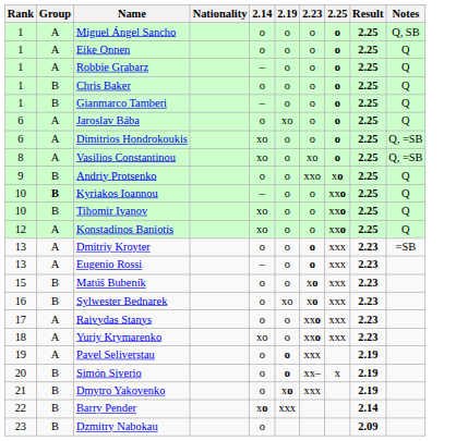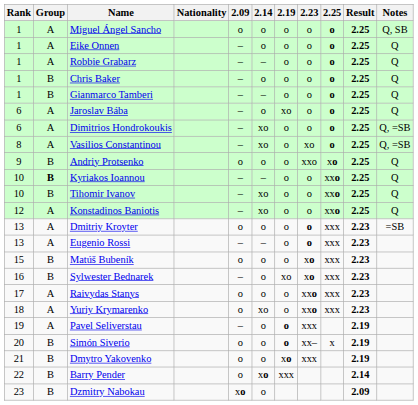+ column: 2.09 | o | – | – | – | – | – | – | – | o | – | – | – | o | – | o | – | o | o | – | o | o | o | xo
